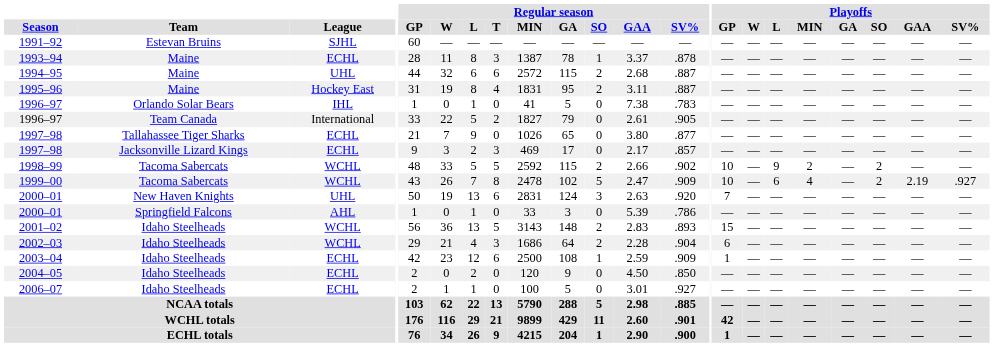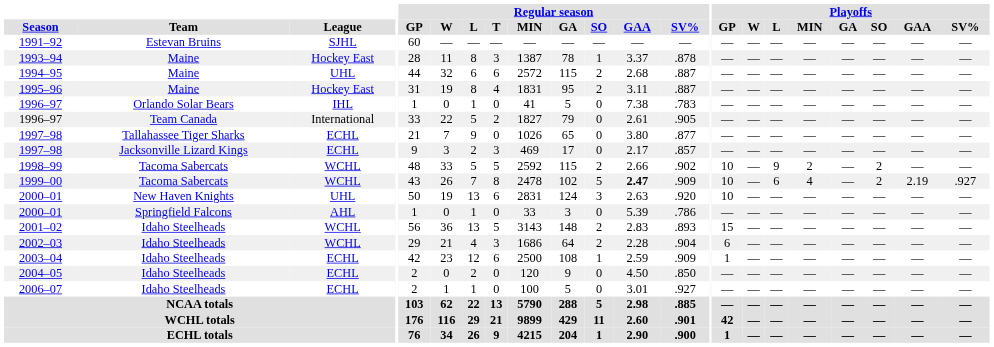1993–94 | League: ECHL -> Hockey East
1999–00 | Regular season / GAA: normal -> bold
2000–01 / New Haven Knights | Playoffs / GP: 7 -> 10
